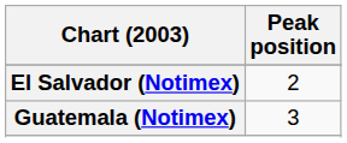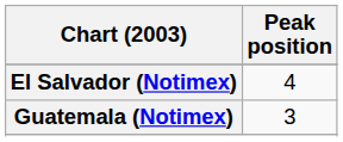El Salvador (Notimex) | Peak position: 2 -> 4
